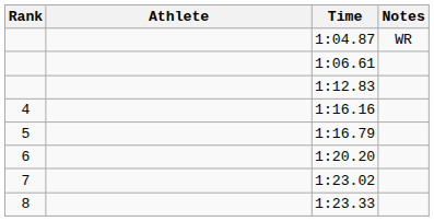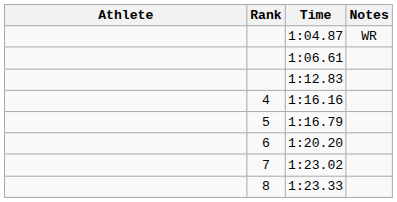columns swapped: Rank <-> Athlete
